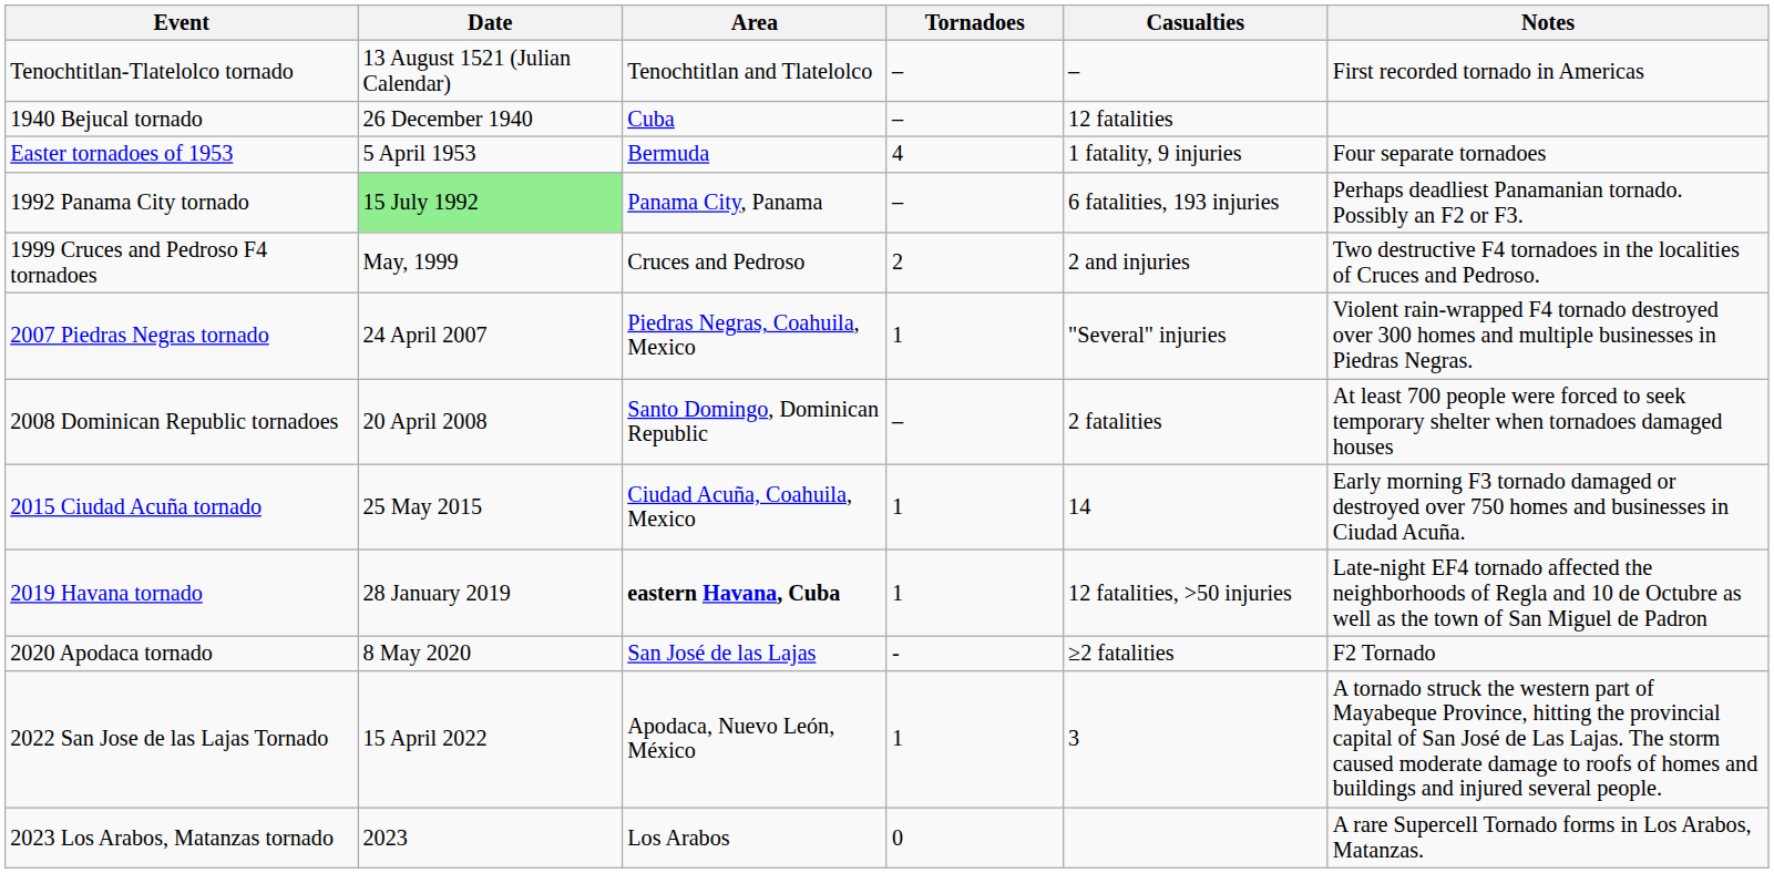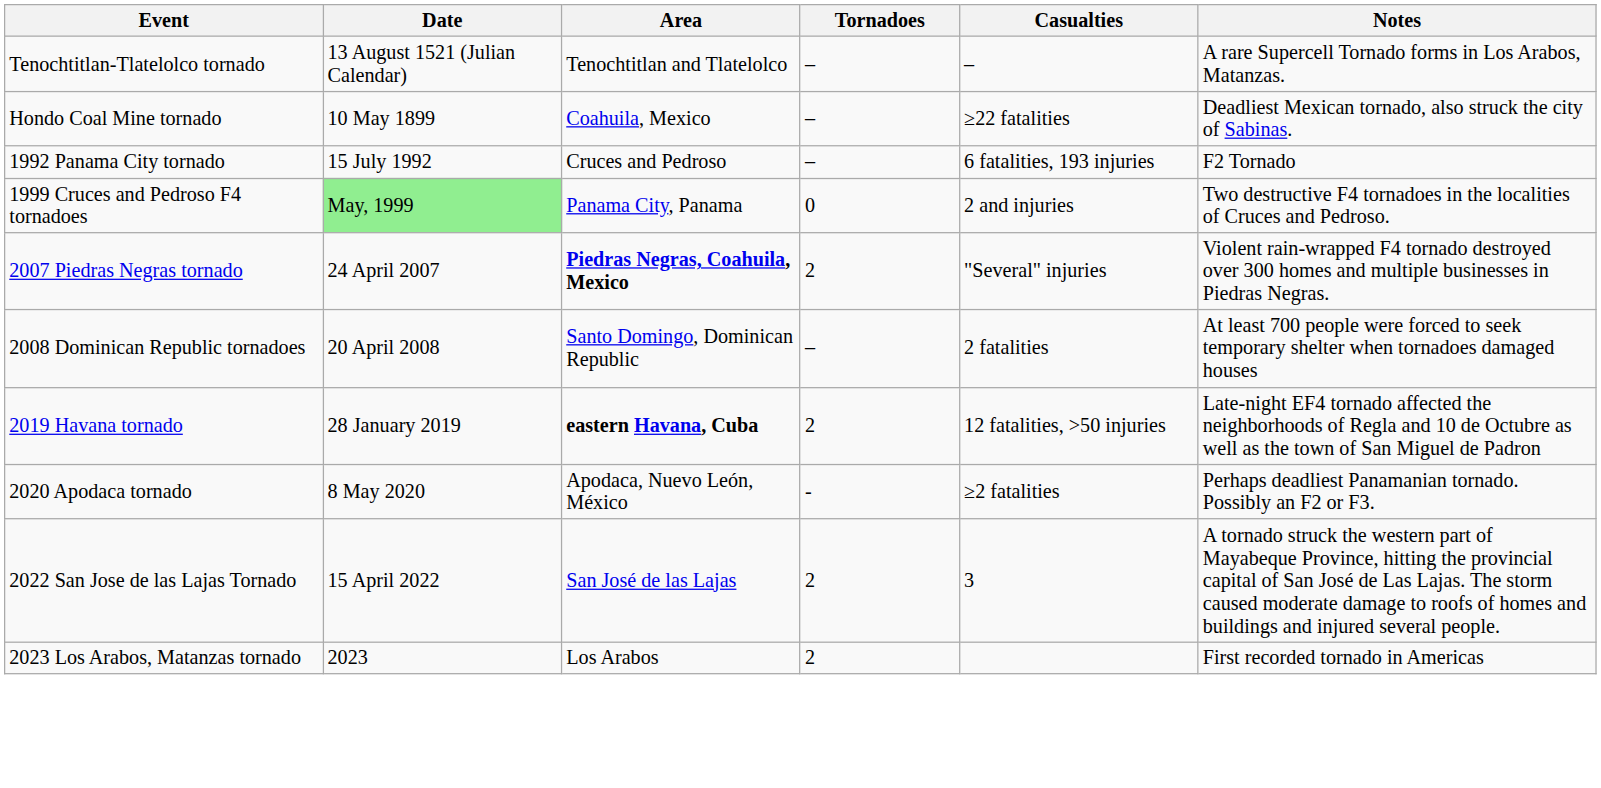Tenochtitlan-Tlatelolco tornado | Notes: First recorded tornado in Americas -> A rare Supercell Tornado forms in Los Arabos, Matanzas.
+ row: Hondo Coal Mine tornado | 10 May 1899 | Coahuila, Mexico | – | ≥22 fatalities | Deadliest Mexican tornado, also struck the city of Sabinas.
- row: 1940 Bejucal tornado | 26 December 1940 | Cuba | – | 12 fatalities
- row: Easter tornadoes of 1953 | 5 April 1953 | Bermuda | 4 | 1 fatality, 9 injuries | Four separate tornadoes
1992 Panama City tornado | Date: lightgreen background -> no background
1992 Panama City tornado | Area: Panama City, Panama -> Cruces and Pedroso
1992 Panama City tornado | Notes: Perhaps deadliest Panamanian tornado. Possibly an F2 or F3. -> F2 Tornado
1999 Cruces and Pedroso F4 tornadoes | Date: no background -> lightgreen background
1999 Cruces and Pedroso F4 tornadoes | Area: Cruces and Pedroso -> Panama City, Panama
1999 Cruces and Pedroso F4 tornadoes | Tornadoes: 2 -> 0
2007 Piedras Negras tornado | Area: normal -> bold
2007 Piedras Negras tornado | Tornadoes: 1 -> 2
- row: 2015 Ciudad Acuña tornado | 25 May 2015 | Ciudad Acuña, Coahuila, Mexico | 1 | 14 | Early morning F3 tornado damaged or destroyed over 750 homes and businesses in Ciudad Acuña.
2019 Havana tornado | Tornadoes: 1 -> 2
2020 Apodaca tornado | Area: San José de las Lajas -> Apodaca, Nuevo León, México
2020 Apodaca tornado | Notes: F2 Tornado -> Perhaps deadliest Panamanian tornado. Possibly an F2 or F3.
2022 San Jose de las Lajas Tornado | Area: Apodaca, Nuevo León, México -> San José de las Lajas
2022 San Jose de las Lajas Tornado | Tornadoes: 1 -> 2
2023 Los Arabos, Matanzas tornado | Tornadoes: 0 -> 2
2023 Los Arabos, Matanzas tornado | Notes: A rare Supercell Tornado forms in Los Arabos, Matanzas. -> First recorded tornado in Americas
